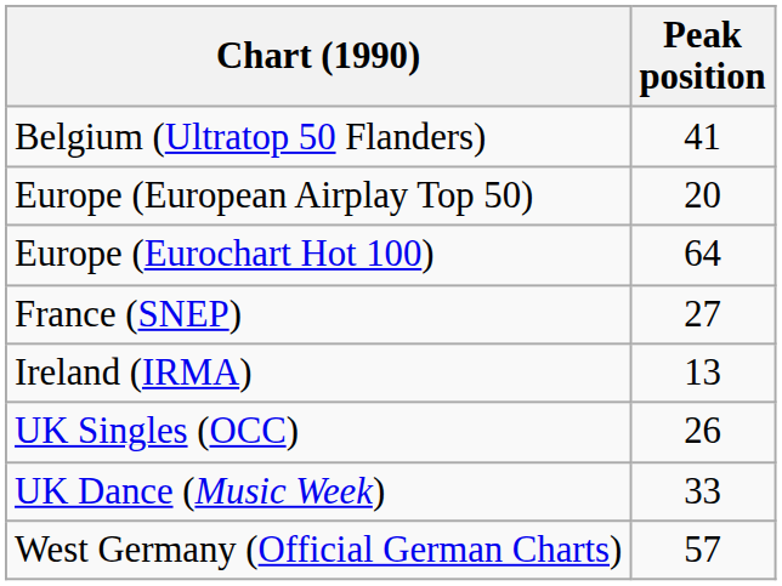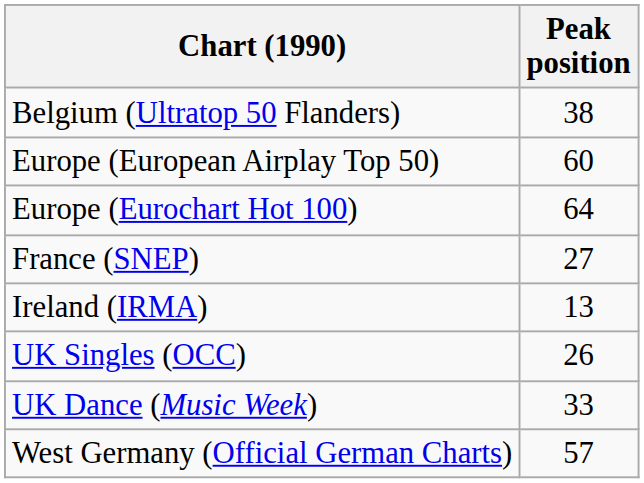Belgium (Ultratop 50 Flanders) | Peak position: 41 -> 38
Europe (European Airplay Top 50) | Peak position: 20 -> 60
